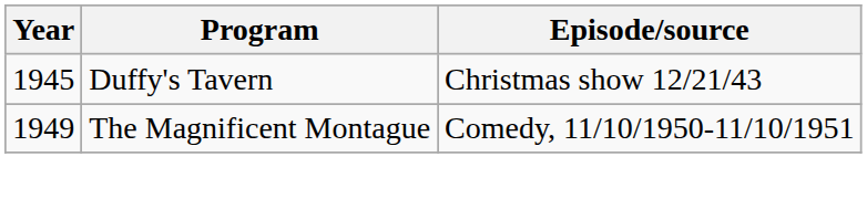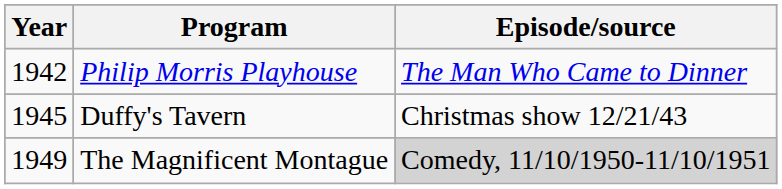+ row: 1942 | Philip Morris Playhouse | The Man Who Came to Dinner
The Magnificent Montague | Episode/source: no background -> lightgrey background
